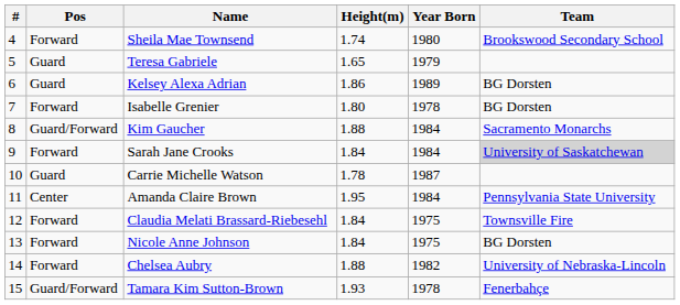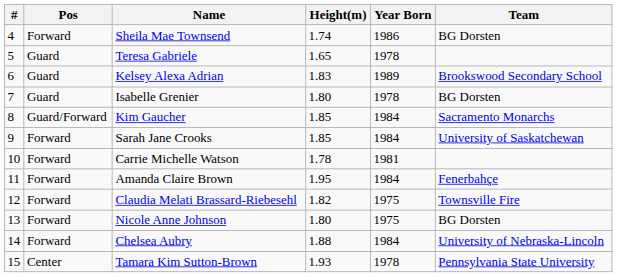Sheila Mae Townsend | Year Born: 1980 -> 1986
Sheila Mae Townsend | Team: Brookswood Secondary School -> BG Dorsten
Teresa Gabriele | Year Born: 1979 -> 1978
Kelsey Alexa Adrian | Height(m): 1.86 -> 1.83
Kelsey Alexa Adrian | Team: BG Dorsten -> Brookswood Secondary School
Isabelle Grenier | Pos: Forward -> Guard
Kim Gaucher | Height(m): 1.88 -> 1.85
Sarah Jane Crooks | Height(m): 1.84 -> 1.85
Sarah Jane Crooks | Team: lightgrey background -> no background
Carrie Michelle Watson | Pos: Guard -> Forward
Carrie Michelle Watson | Year Born: 1987 -> 1981
Amanda Claire Brown | Pos: Center -> Forward
Amanda Claire Brown | Team: Pennsylvania State University -> Fenerbahçe
Claudia Melati Brassard-Riebesehl | Height(m): 1.84 -> 1.82
Nicole Anne Johnson | Height(m): 1.84 -> 1.80
Chelsea Aubry | Year Born: 1982 -> 1984
Tamara Kim Sutton-Brown | Pos: Guard/Forward -> Center
Tamara Kim Sutton-Brown | Team: Fenerbahçe -> Pennsylvania State University
